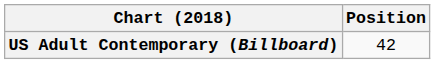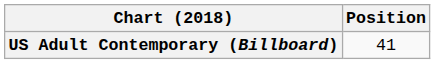US Adult Contemporary (Billboard) | Position: 42 -> 41
